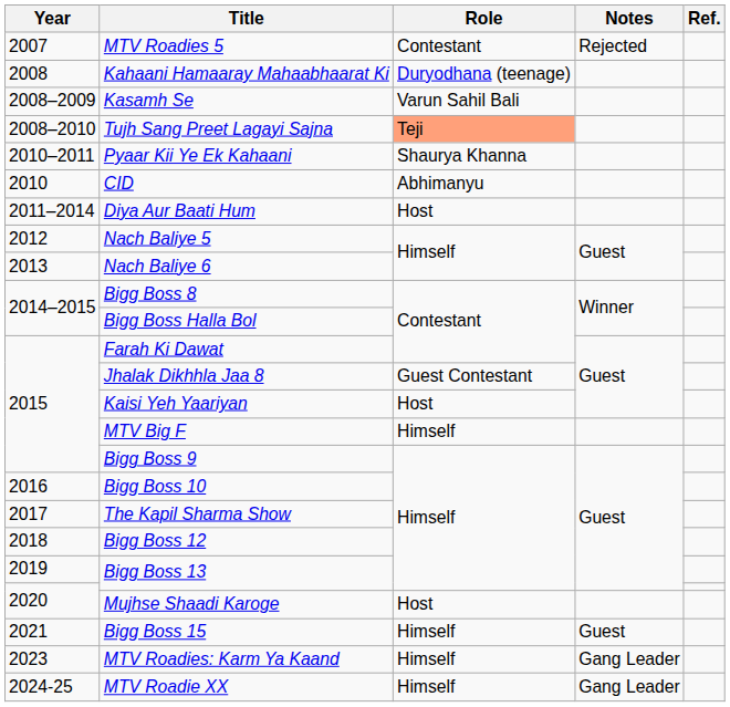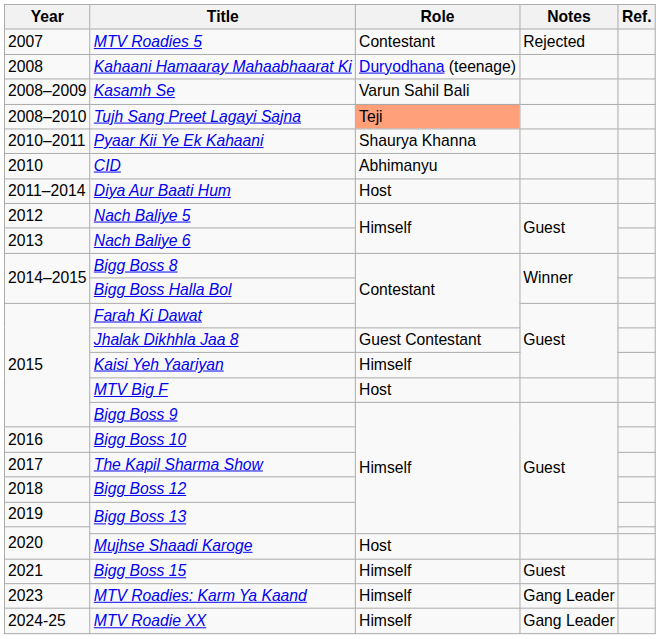Kaisi Yeh Yaariyan | Role: Host -> Himself
MTV Big F | Role: Himself -> Host
